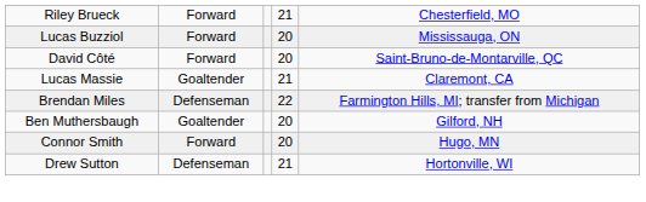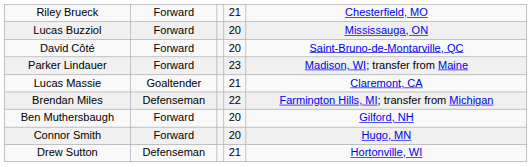+ row: Parker Lindauer | Forward | 23 | Madison, WI; transfer from Maine
Ben Muthersbaugh | column 2: Goaltender -> Forward
